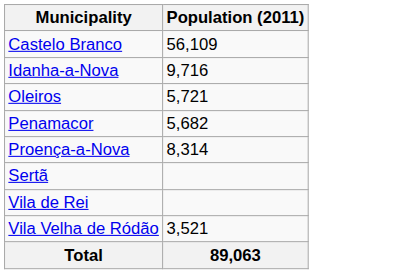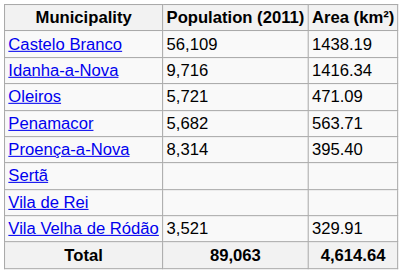+ column: Area (km²) | 1438.19 | 1416.34 | 471.09 | 563.71 | 395.40 | 329.91 | 4,614.64
